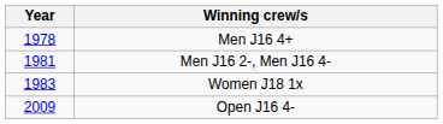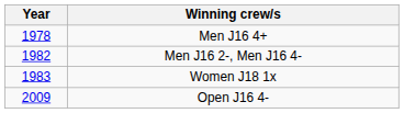Men J16 2-, Men J16 4- | Year: 1981 -> 1982
